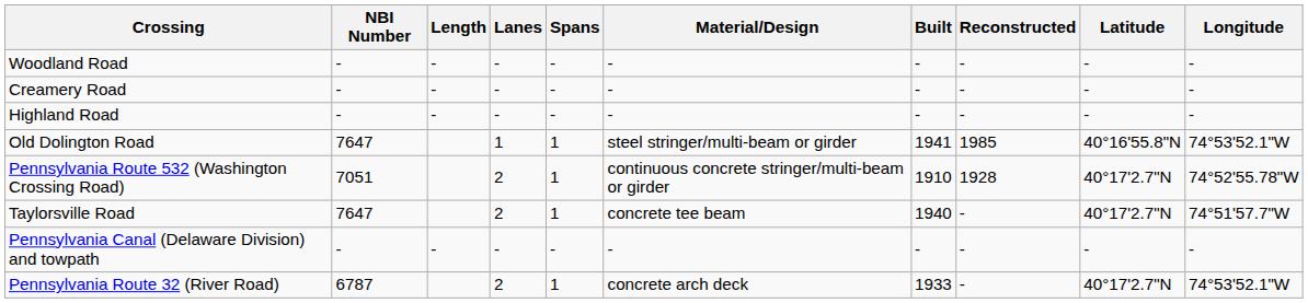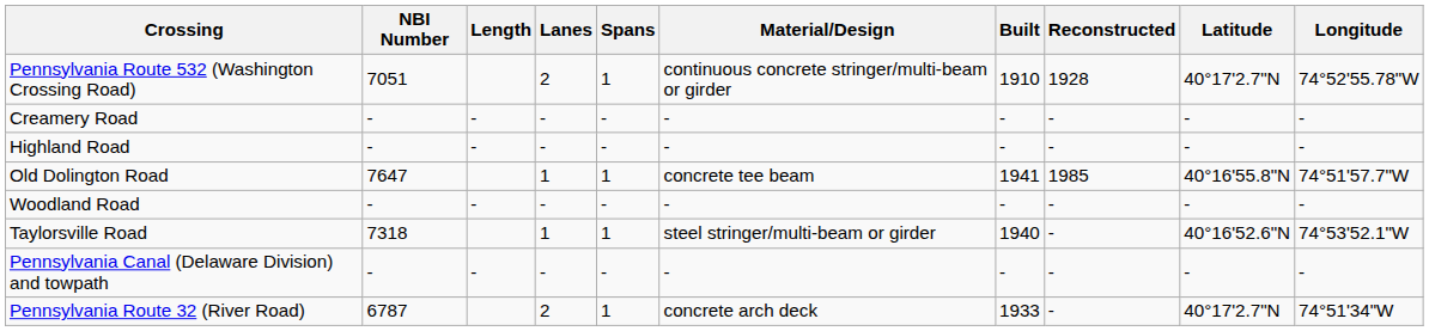rows swapped: Woodland Road <-> Pennsylvania Route 532 (Washington Crossing Road)
Old Dolington Road | Material/Design: steel stringer/multi-beam or girder -> concrete tee beam
Old Dolington Road | Longitude: 74°53'52.1"W -> 74°51'57.7"W
Taylorsville Road | NBI Number: 7647 -> 7318
Taylorsville Road | Lanes: 2 -> 1
Taylorsville Road | Material/Design: concrete tee beam -> steel stringer/multi-beam or girder
Taylorsville Road | Latitude: 40°17'2.7"N -> 40°16'52.6"N
Taylorsville Road | Longitude: 74°51'57.7"W -> 74°53'52.1"W
Pennsylvania Route 32 (River Road) | Longitude: 74°53'52.1"W -> 74°51'34"W
